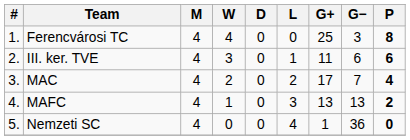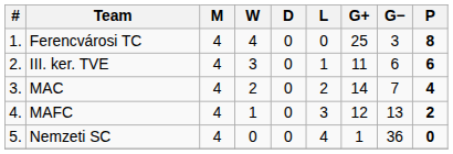MAC | G+: 17 -> 14
MAFC | G+: 13 -> 12
